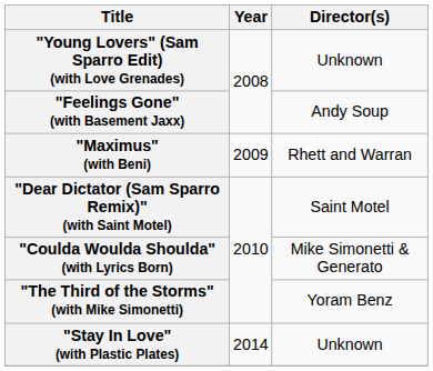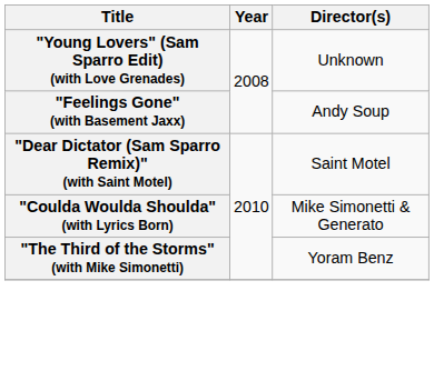- row: "Maximus" (with Beni) | 2009 | Rhett and Warran
- row: "Stay In Love" (with Plastic Plates) | 2014 | Unknown
